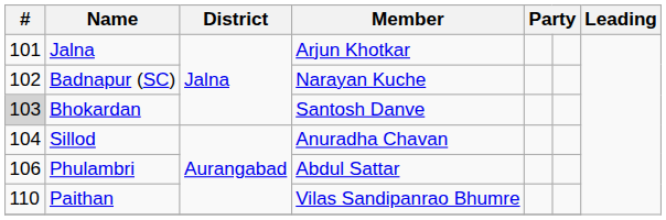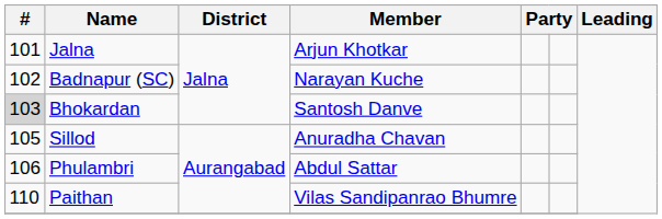Sillod | #: 104 -> 105
